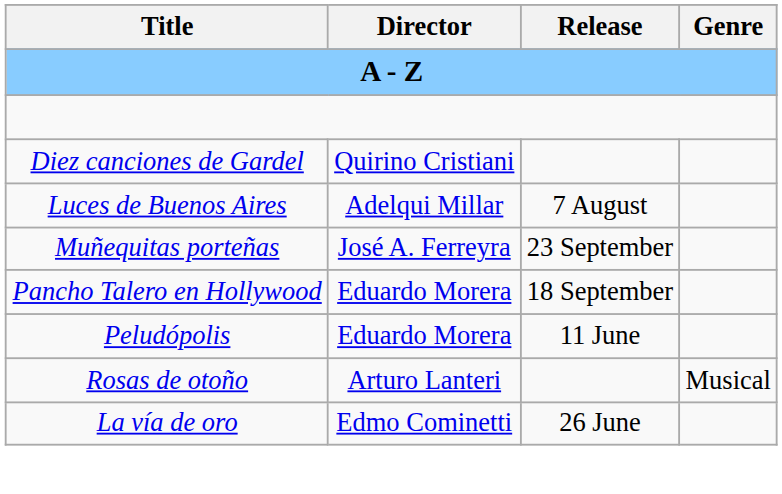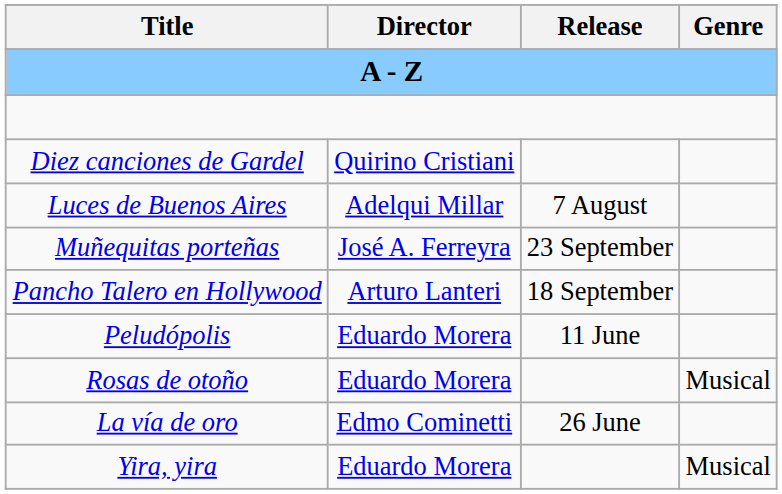Pancho Talero en Hollywood | Director: Eduardo Morera -> Arturo Lanteri
Rosas de otoño | Director: Arturo Lanteri -> Eduardo Morera
+ row: Yira, yira | Eduardo Morera | Musical
